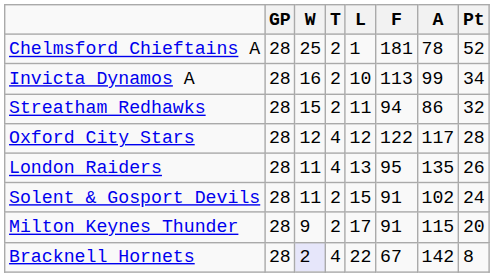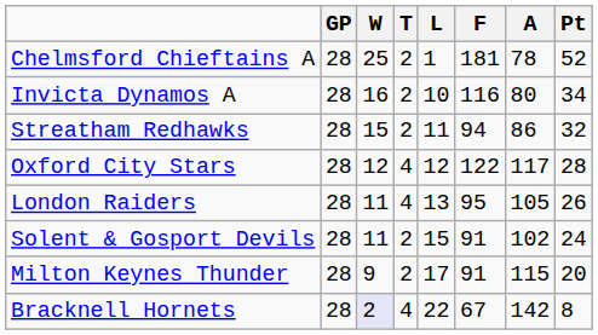Invicta Dynamos A | F: 113 -> 116
Invicta Dynamos A | A: 99 -> 80
London Raiders | A: 135 -> 105
